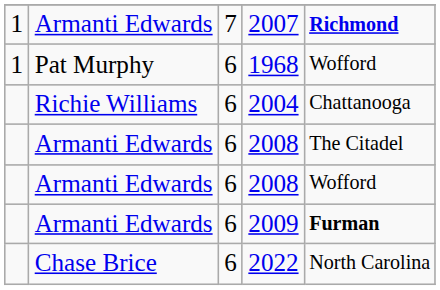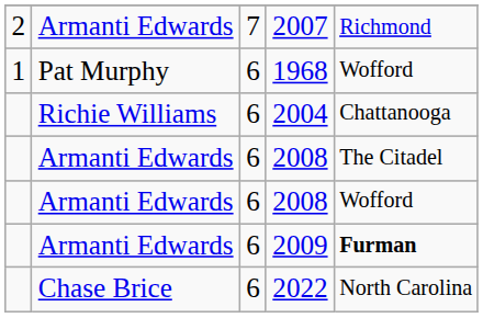2007 | column 1: 1 -> 2
2007 | column 5: bold -> normal
